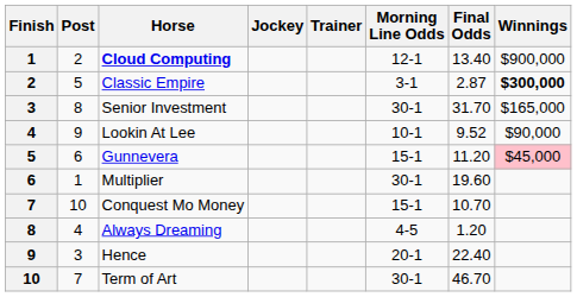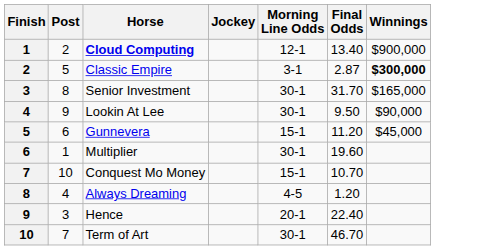- column: Trainer
Lookin At Lee | Morning Line Odds: 10-1 -> 30-1
Lookin At Lee | Final Odds: 9.52 -> 9.50
Gunnevera | Winnings: pink background -> no background
